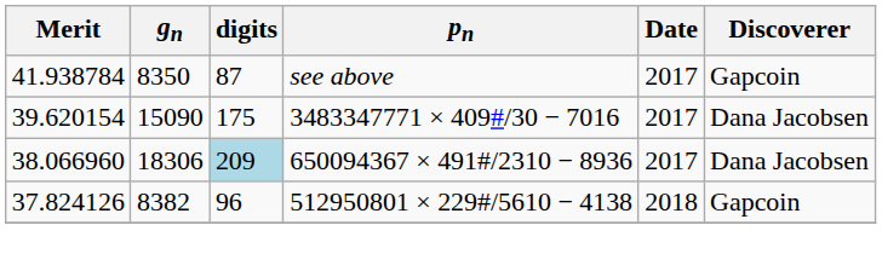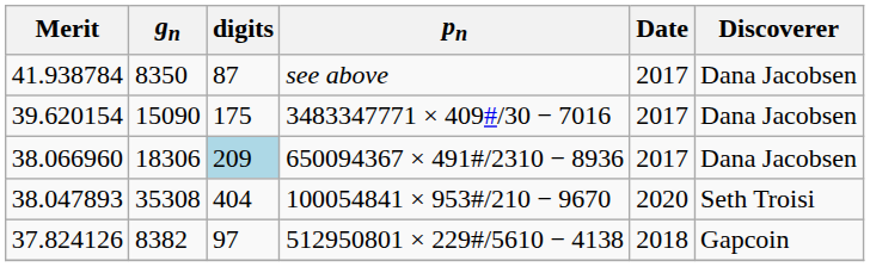41.938784 | Discoverer: Gapcoin -> Dana Jacobsen
+ row: 38.047893 | 35308 | 404 | 100054841 × 953#/210 − 9670 | 2020 | Seth Troisi
37.824126 | digits: 96 -> 97
